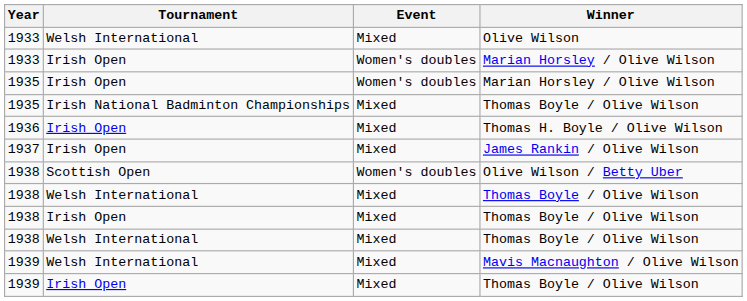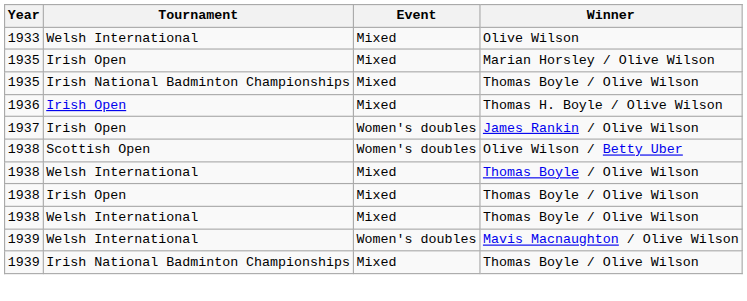- row: 1933 | Irish Open | Women's doubles | Marian Horsley / Olive Wilson
1935 / Marian Horsley / Olive Wilson | Event: Women's doubles -> Mixed
James Rankin / Olive Wilson | Event: Mixed -> Women's doubles
Mavis Macnaughton / Olive Wilson | Event: Mixed -> Women's doubles
1939 / Thomas Boyle / Olive Wilson | Tournament: Irish Open -> Irish National Badminton Championships
